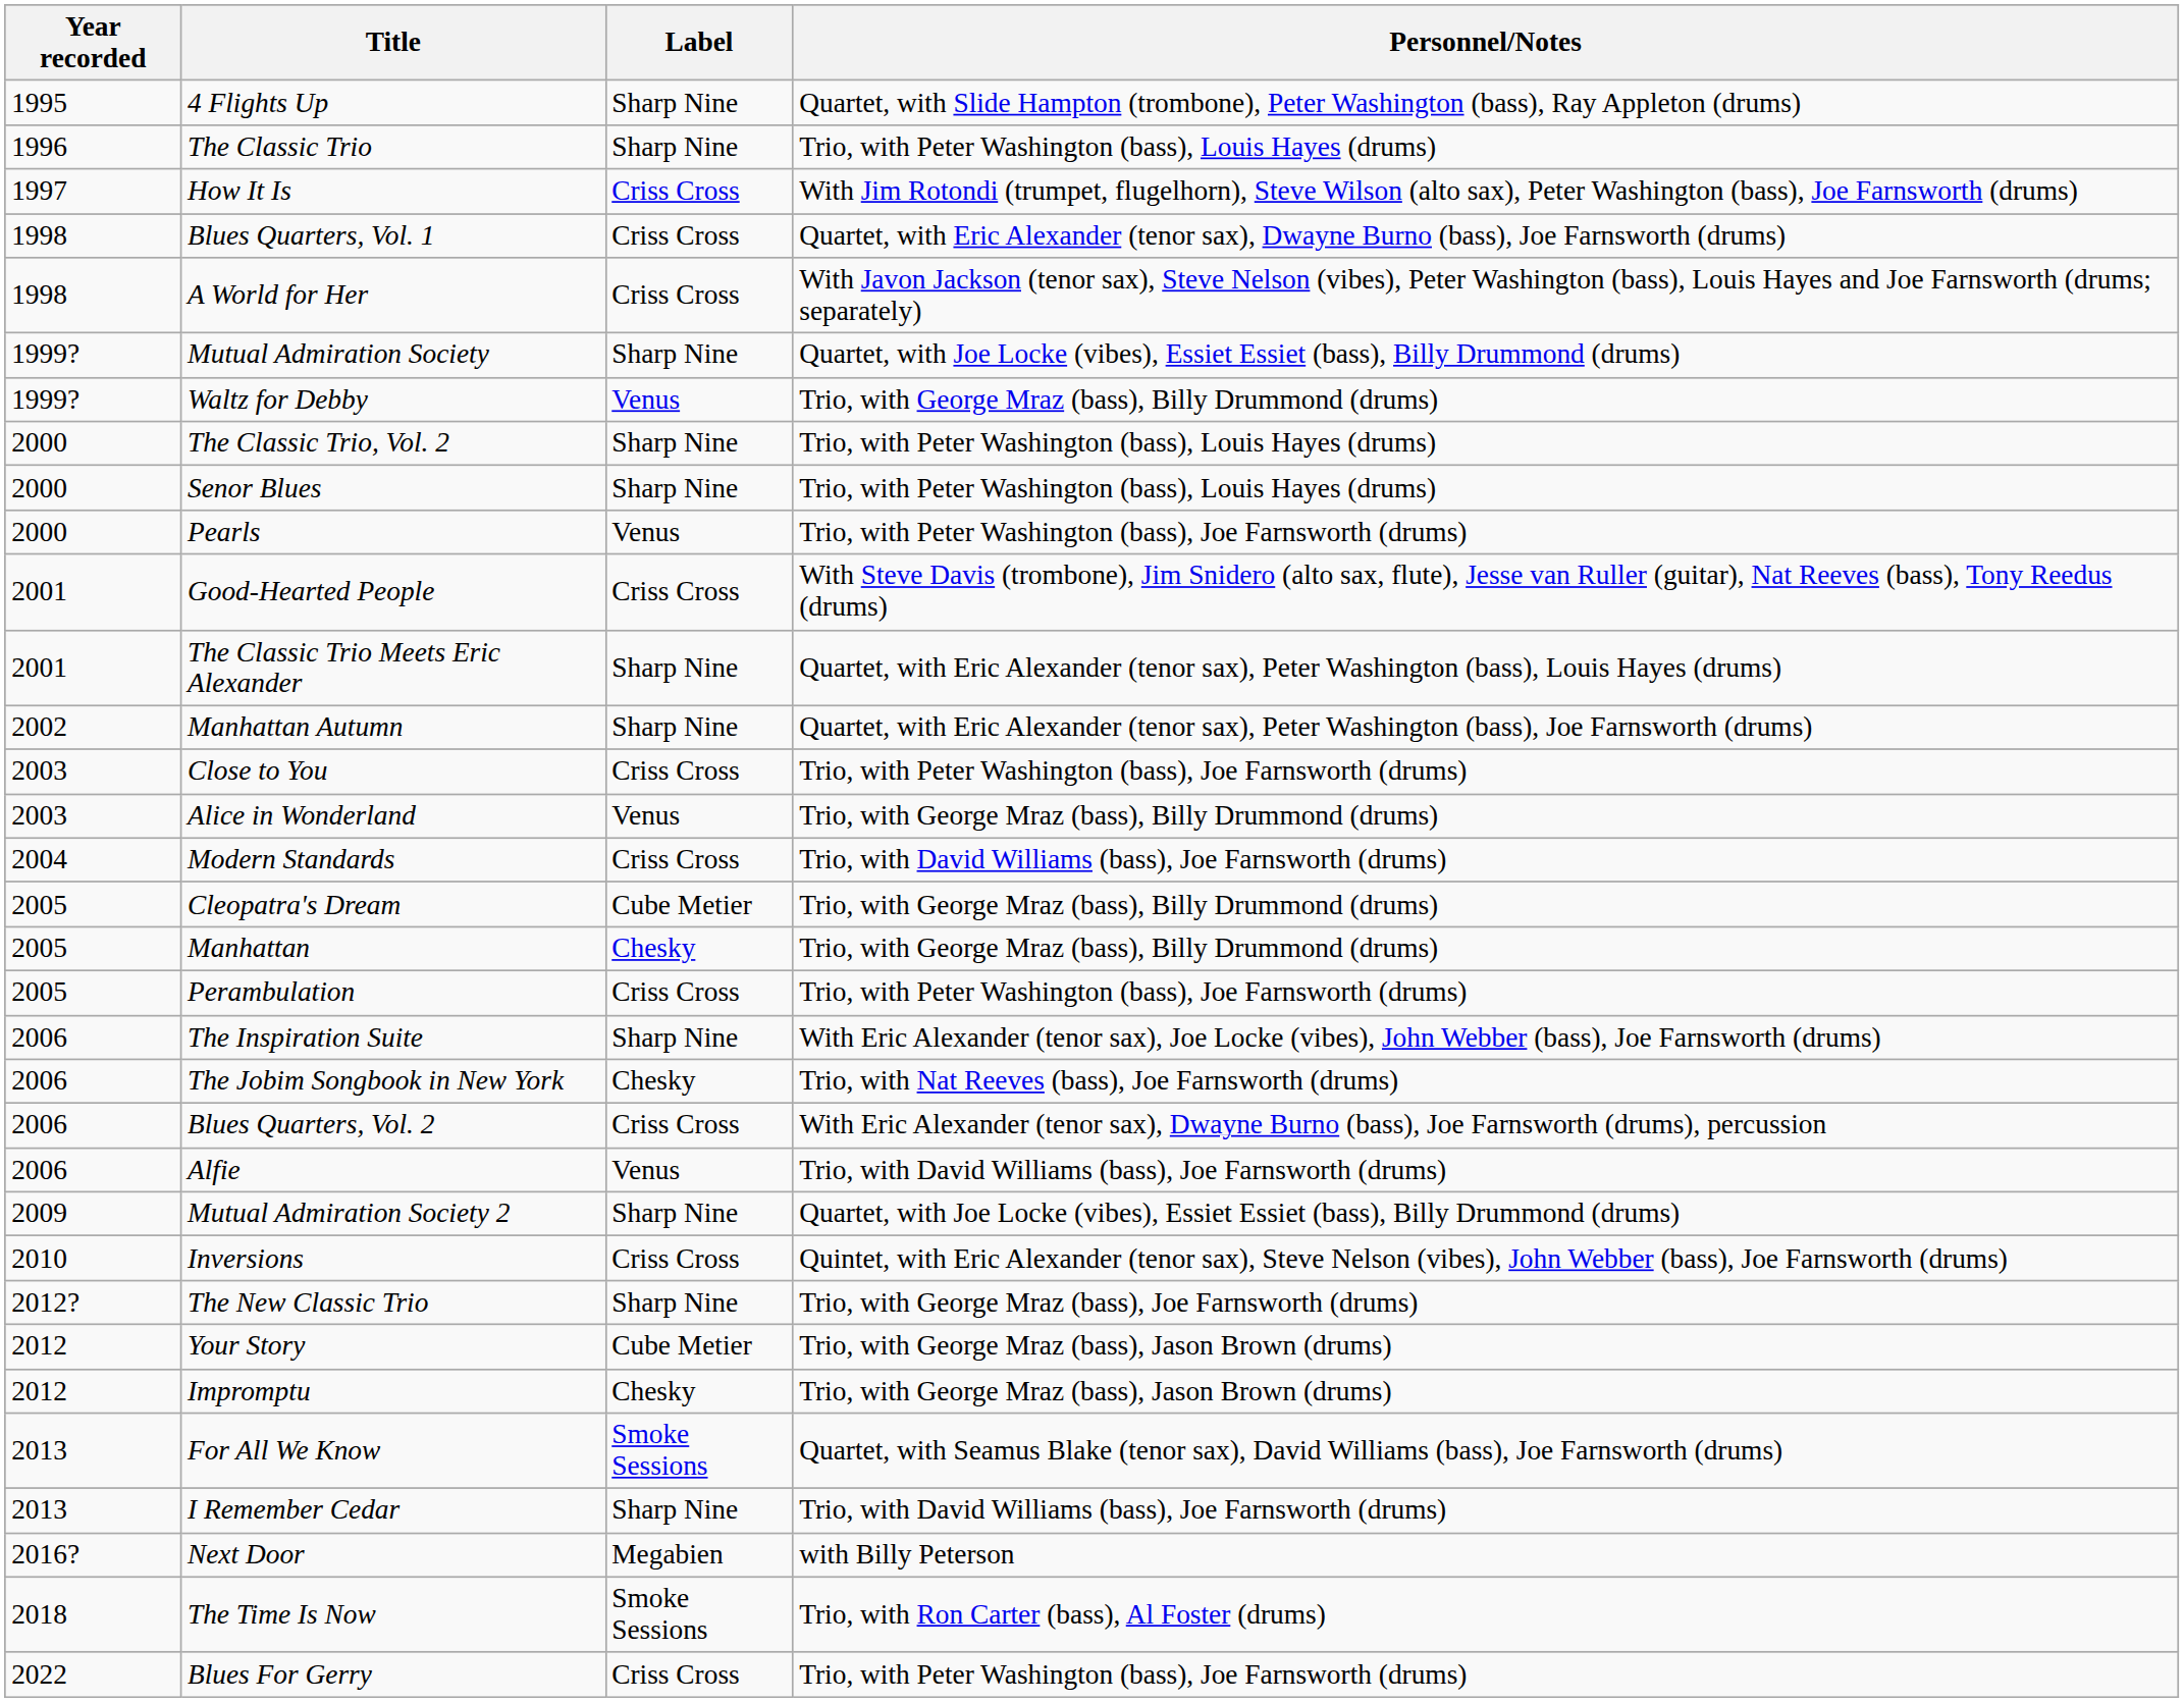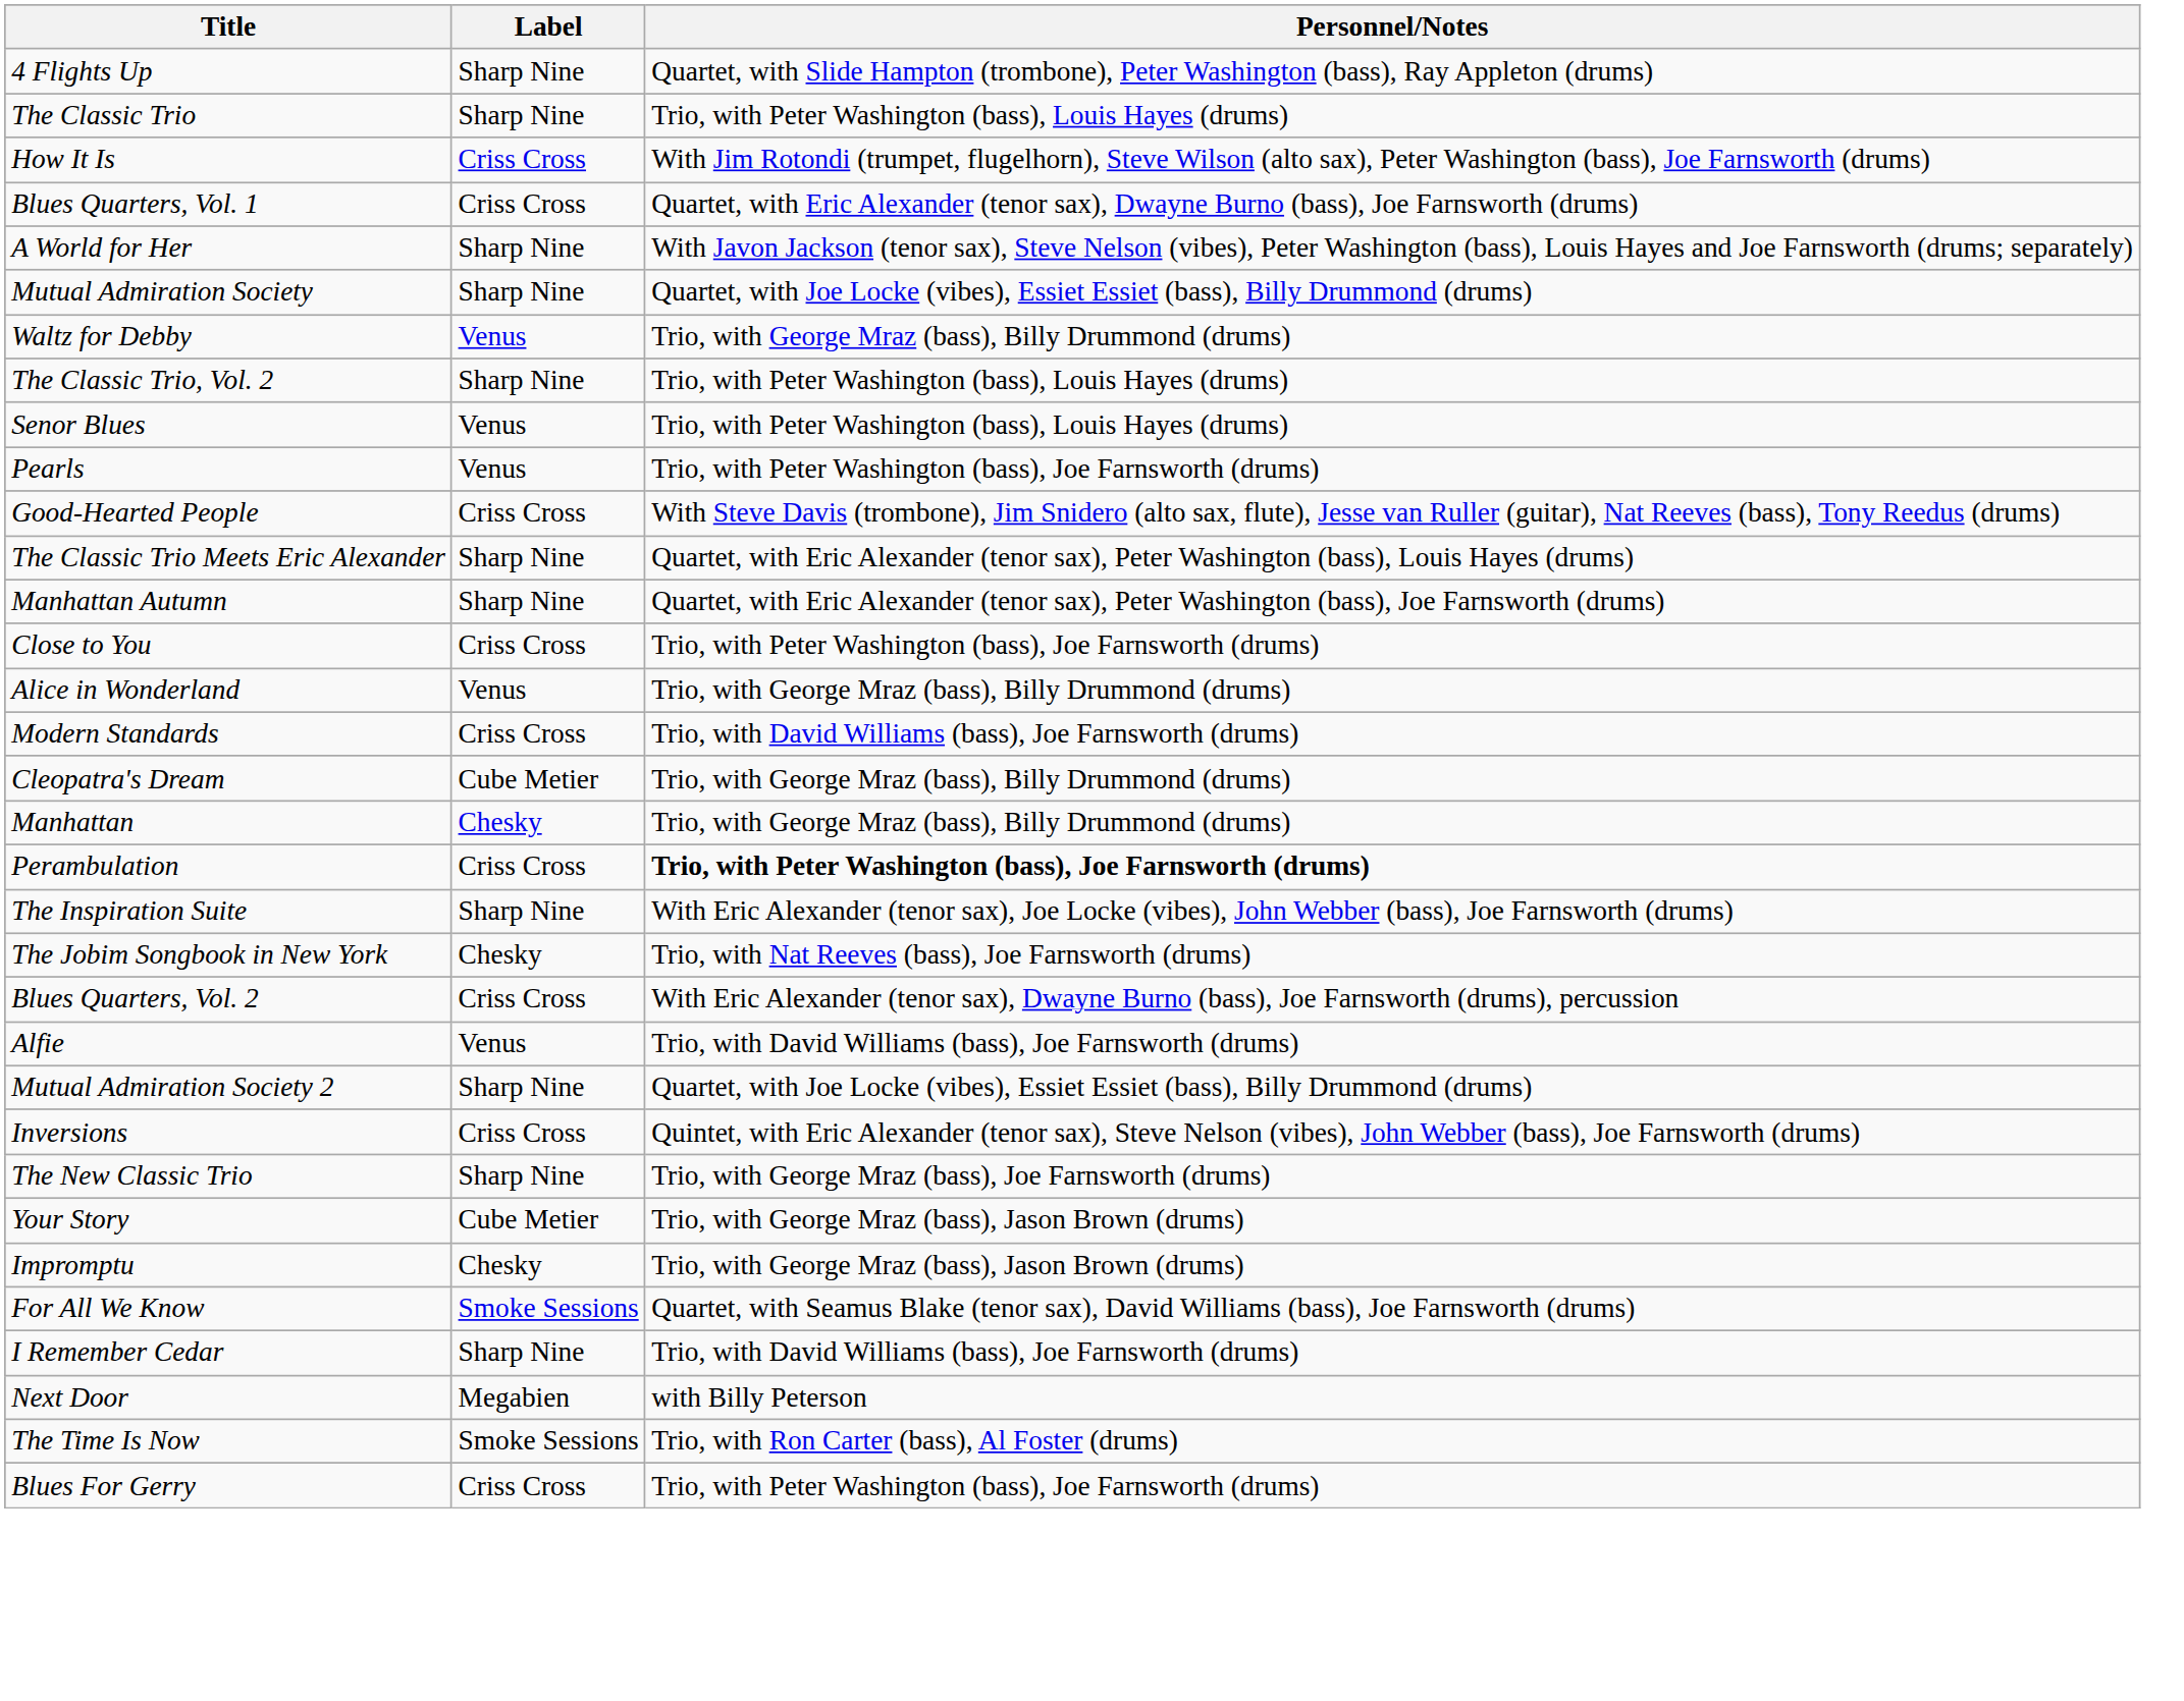- column: Year recorded | 1995 | 1996 | 1997 | 1998 | 1998 | 1999? | 1999? | 2000 | 2000 | 2000 | 2001 | 2001 | 2002 | 2003 | 2003 | 2004 | 2005 | 2005 | 2005 | 2006 | 2006 | 2006 | 2006 | 2009 | 2010 | 2012? | 2012 | 2012 | 2013 | 2013 | 2016? | 2018 | 2022
A World for Her | Label: Criss Cross -> Sharp Nine
Senor Blues | Label: Sharp Nine -> Venus
Perambulation | Personnel/Notes: normal -> bold
